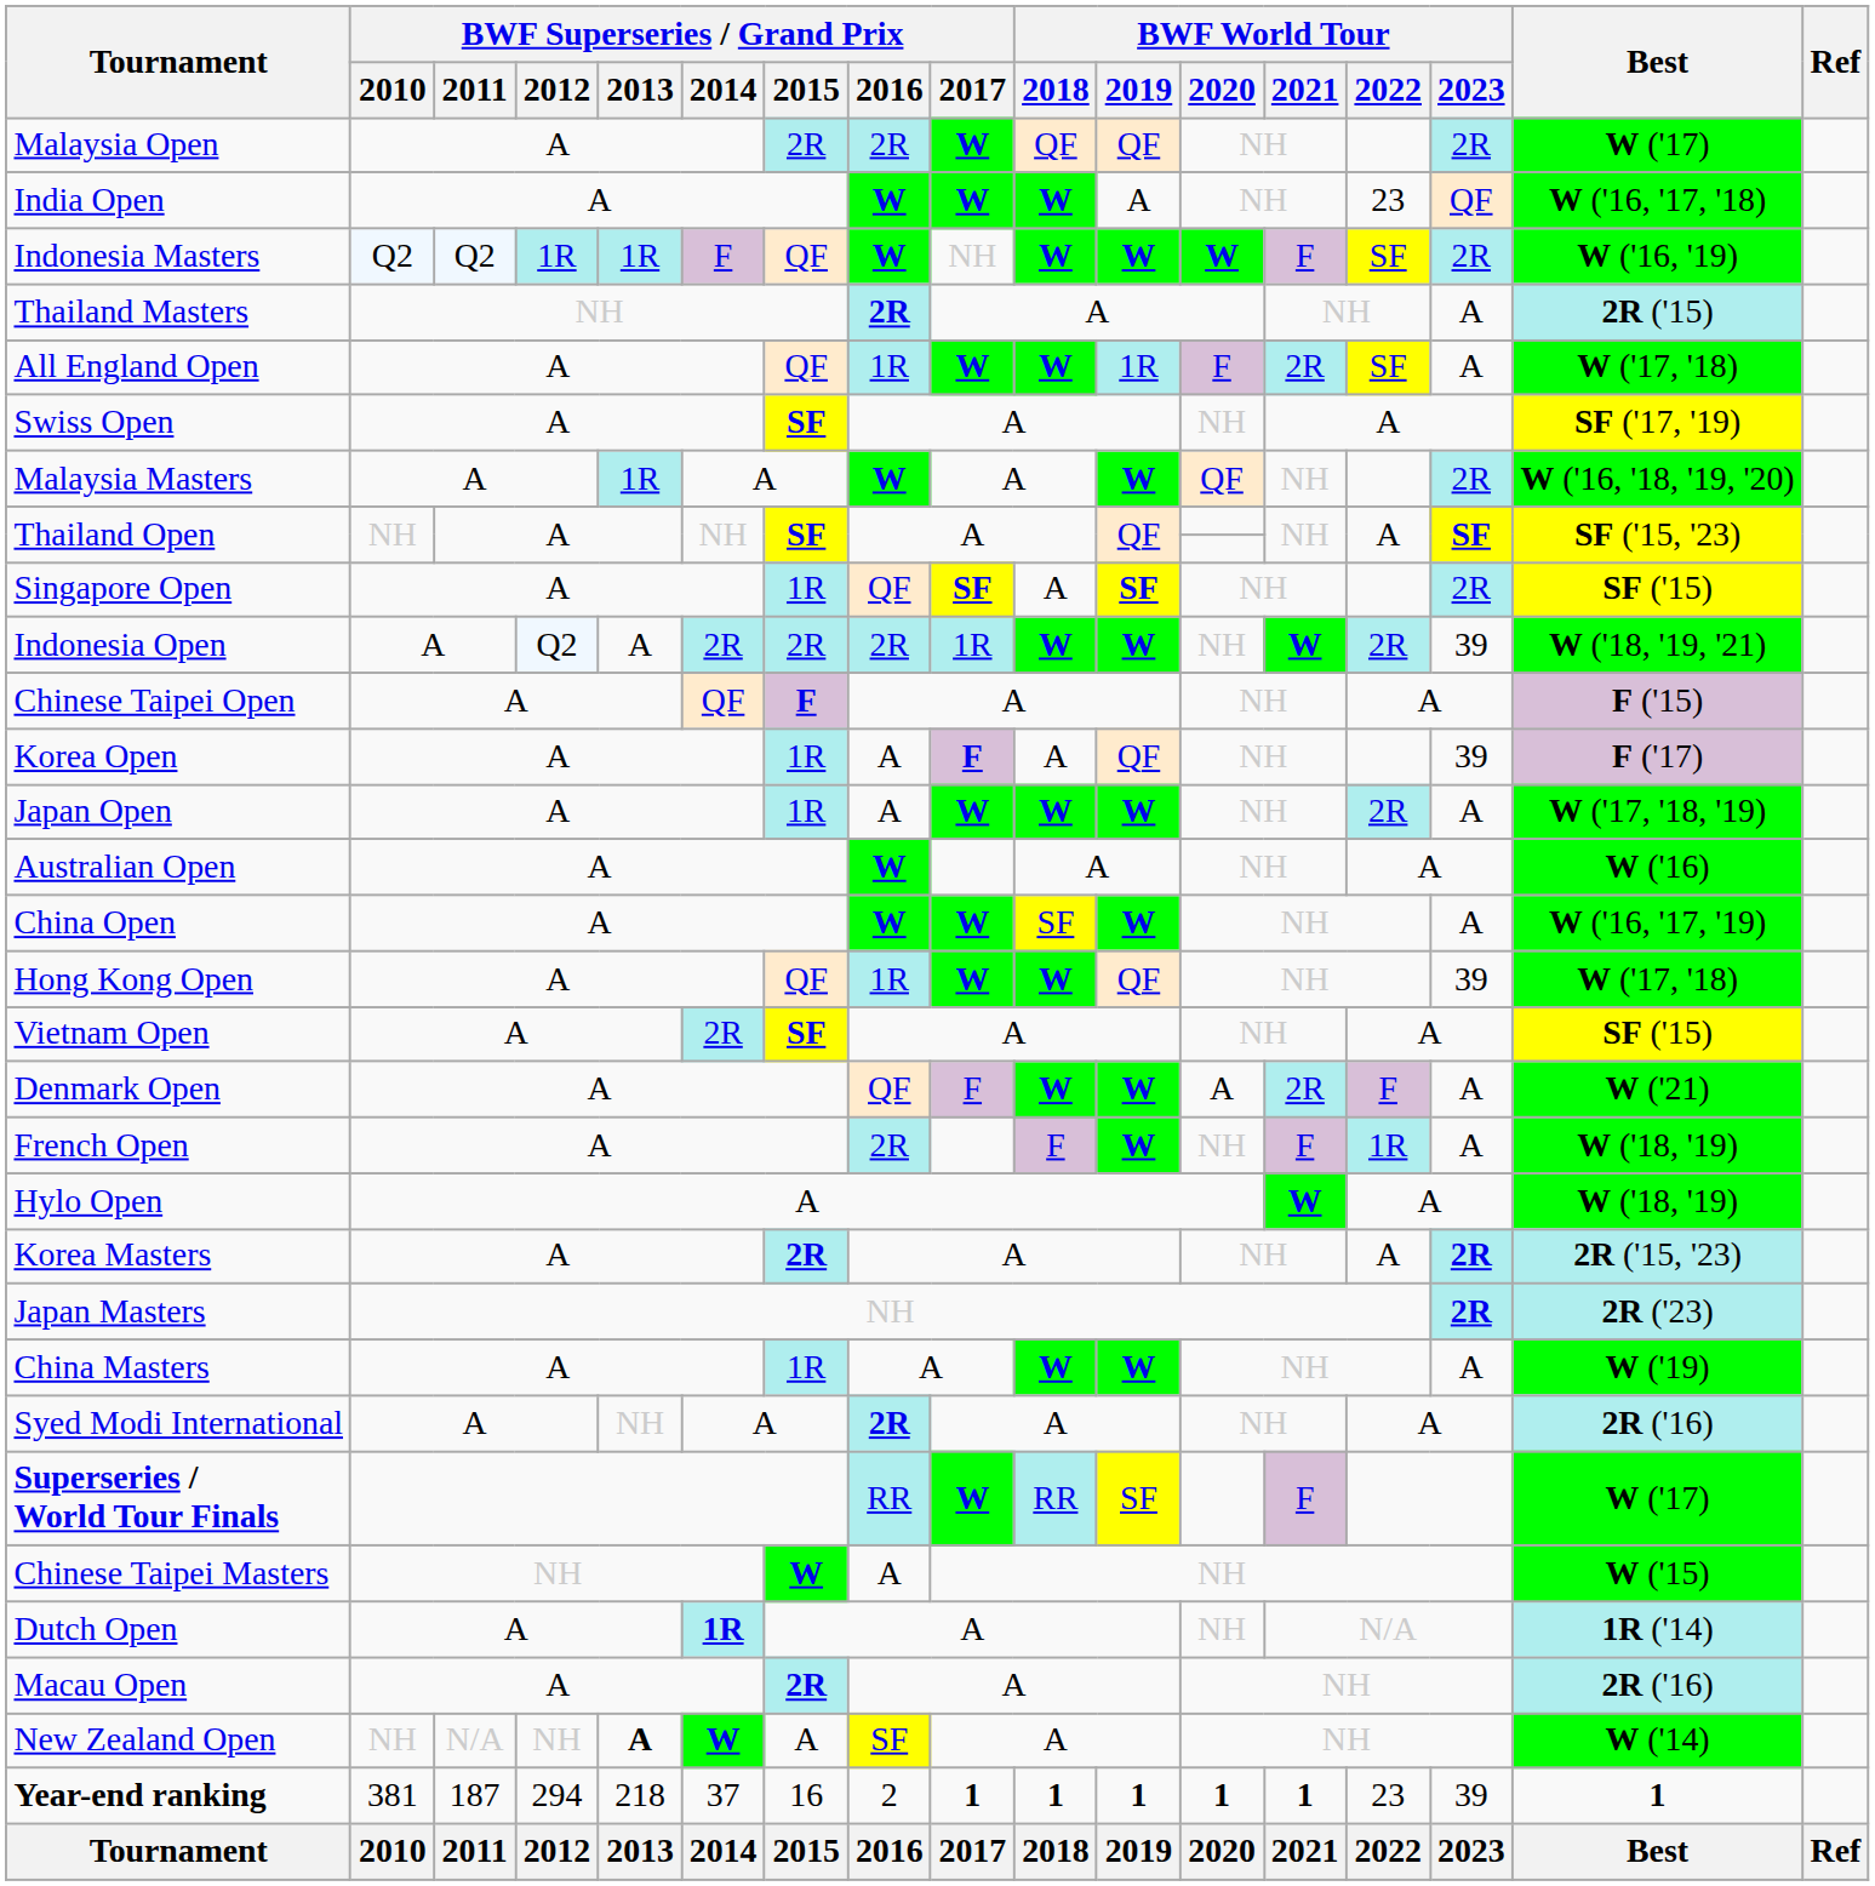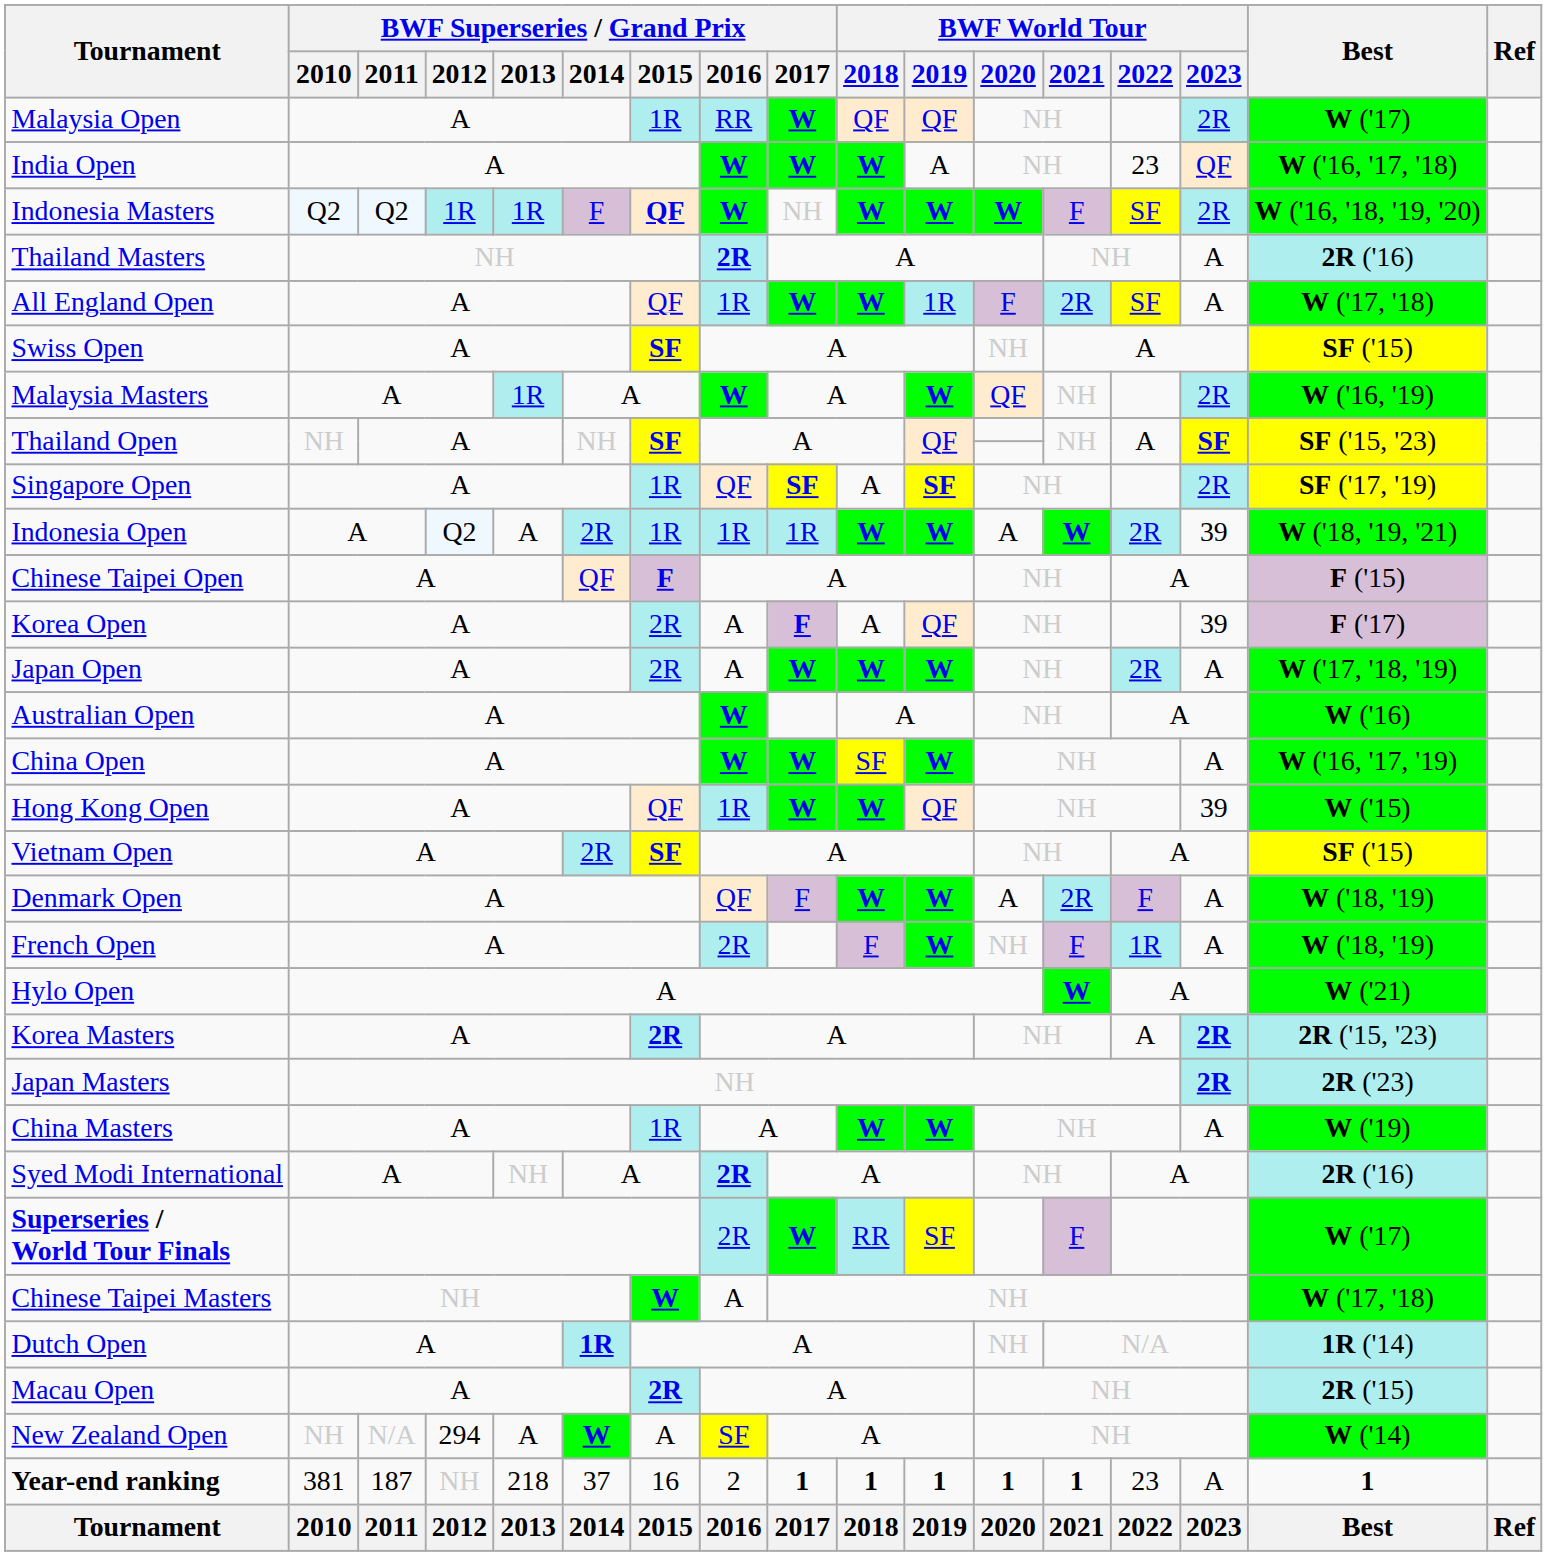Malaysia Open | BWF Superseries / Grand Prix / 2015: 2R -> 1R
Malaysia Open | BWF Superseries / Grand Prix / 2016: 2R -> RR
Indonesia Masters | BWF Superseries / Grand Prix / 2015: normal -> bold
Indonesia Masters | Best: W ('16, '19) -> W ('16, '18, '19, '20)
Thailand Masters | Best: 2R ('15) -> 2R ('16)
Swiss Open | Best: SF ('17, '19) -> SF ('15)
Malaysia Masters | Best: W ('16, '18, '19, '20) -> W ('16, '19)
Singapore Open | Best: SF ('15) -> SF ('17, '19)
Indonesia Open | BWF Superseries / Grand Prix / 2015: 2R -> 1R
Indonesia Open | BWF Superseries / Grand Prix / 2016: 2R -> 1R
Indonesia Open | BWF World Tour / 2020: NH -> A
Korea Open | BWF Superseries / Grand Prix / 2015: 1R -> 2R
Japan Open | BWF Superseries / Grand Prix / 2015: 1R -> 2R
Hong Kong Open | Best: W ('17, '18) -> W ('15)
Denmark Open | Best: W ('21) -> W ('18, '19)
Hylo Open | Best: W ('18, '19) -> W ('21)
Superseries / World Tour Finals | BWF Superseries / Grand Prix / 2016: RR -> 2R
Chinese Taipei Masters | Best: W ('15) -> W ('17, '18)
Macau Open | Best: 2R ('16) -> 2R ('15)
New Zealand Open | BWF Superseries / Grand Prix / 2012: NH -> 294
New Zealand Open | BWF Superseries / Grand Prix / 2013: bold -> normal
Year-end ranking | BWF Superseries / Grand Prix / 2012: 294 -> NH
Year-end ranking | BWF World Tour / 2023: 39 -> A
